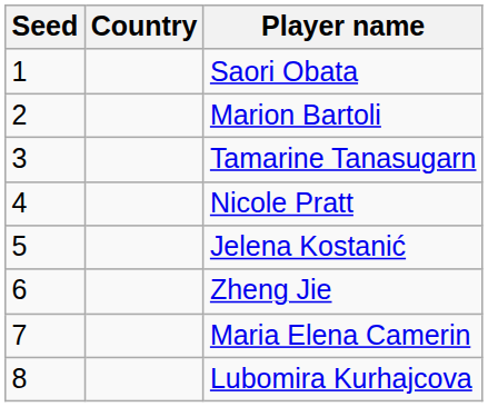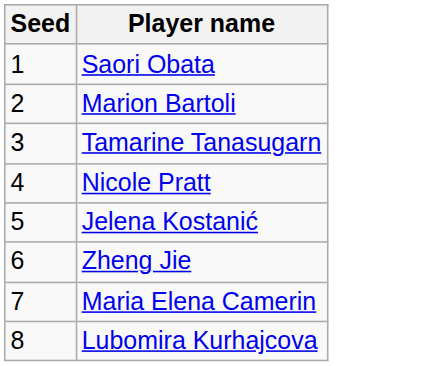- column: Country
